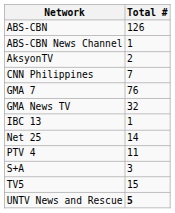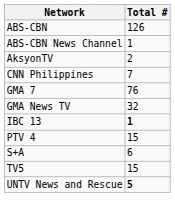IBC 13 | Total #: normal -> bold
- row: Net 25 | 14
PTV 4 | Total #: 11 -> 15
S+A | Total #: 3 -> 6
